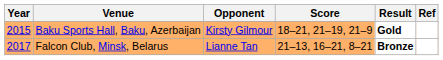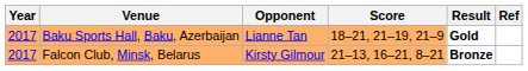Baku Sports Hall, Baku, Azerbaijan | Year: 2015 -> 2017
Baku Sports Hall, Baku, Azerbaijan | Opponent: Kirsty Gilmour -> Lianne Tan
Falcon Club, Minsk, Belarus | Opponent: Lianne Tan -> Kirsty Gilmour
